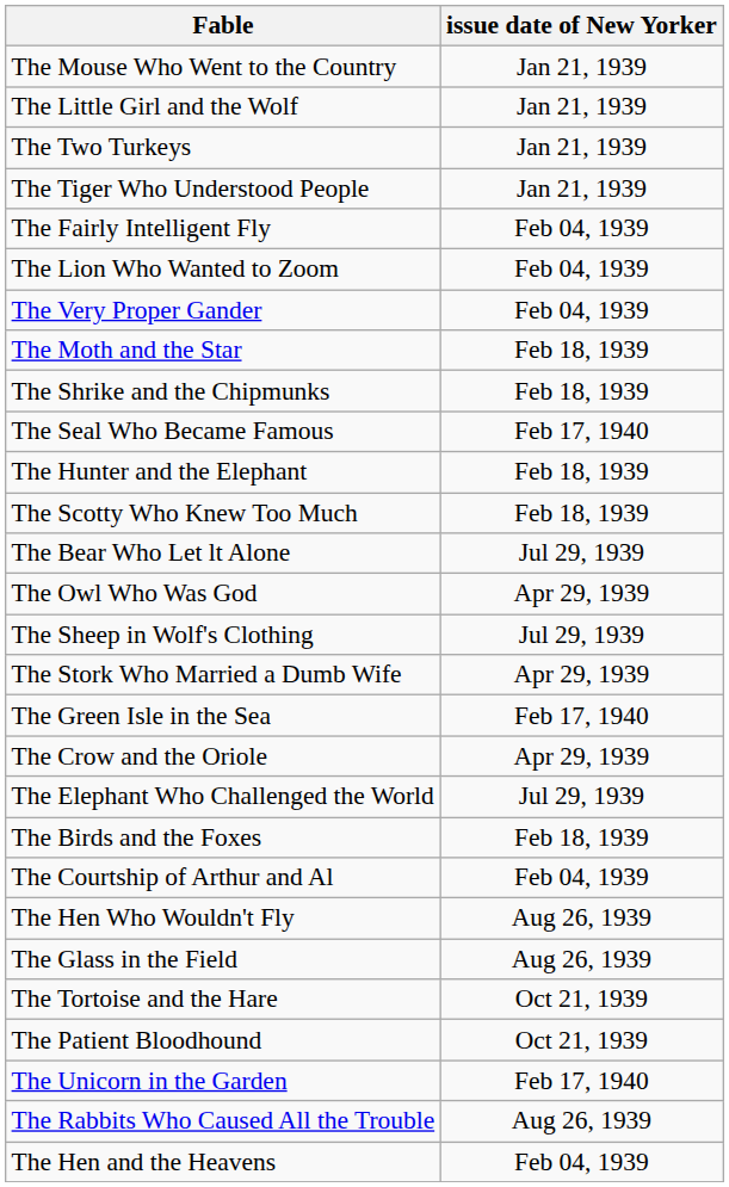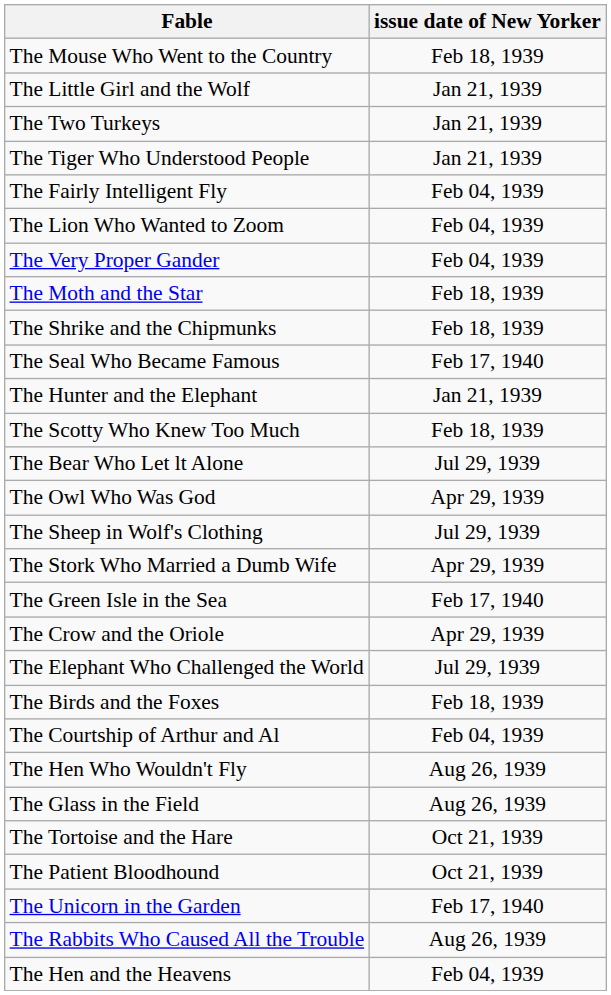The Mouse Who Went to the Country | issue date of New Yorker: Jan 21, 1939 -> Feb 18, 1939
The Hunter and the Elephant | issue date of New Yorker: Feb 18, 1939 -> Jan 21, 1939
